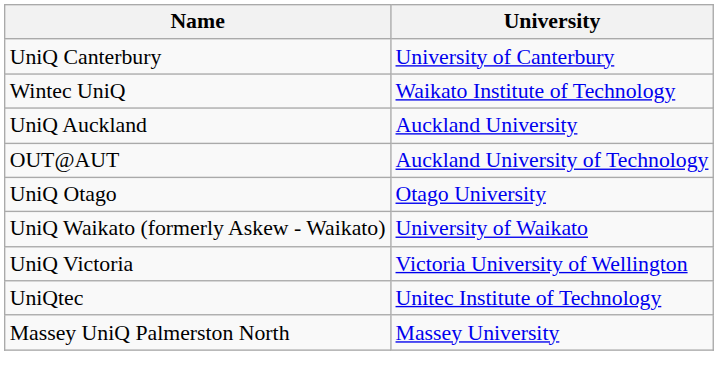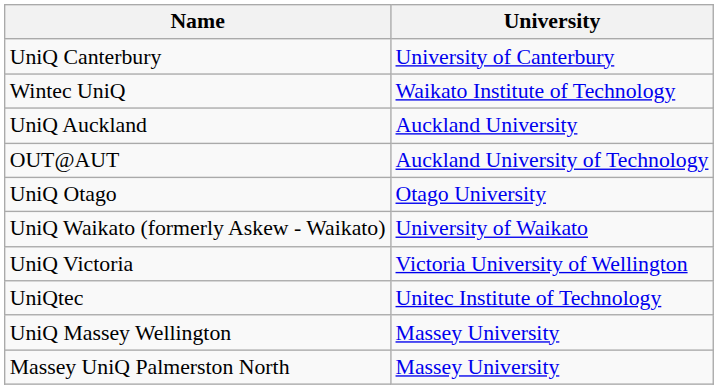+ row: UniQ Massey Wellington | Massey University
